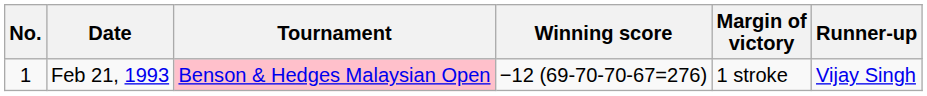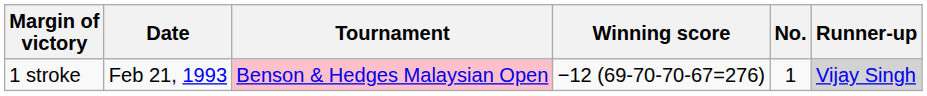columns swapped: No. <-> Margin of victory
Feb 21, 1993 | Runner-up: no background -> lightgrey background
